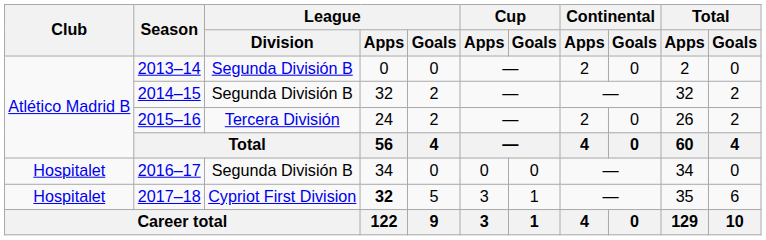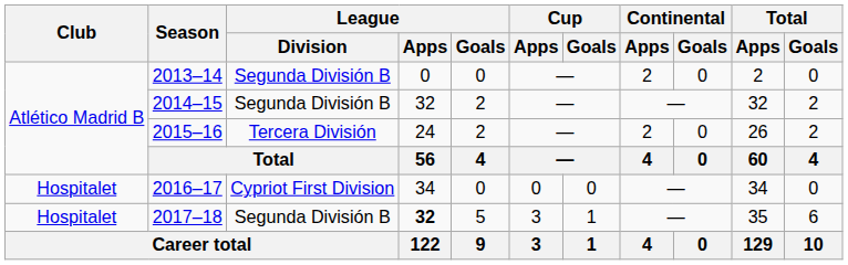2016–17 | League / Division: Segunda División B -> Cypriot First Division
2017–18 | League / Division: Cypriot First Division -> Segunda División B
